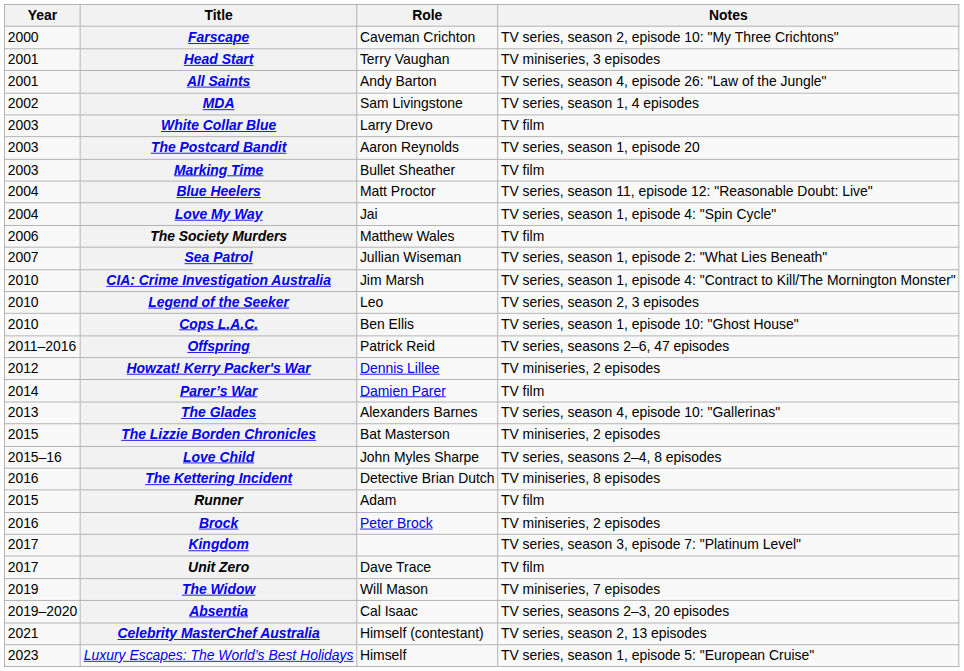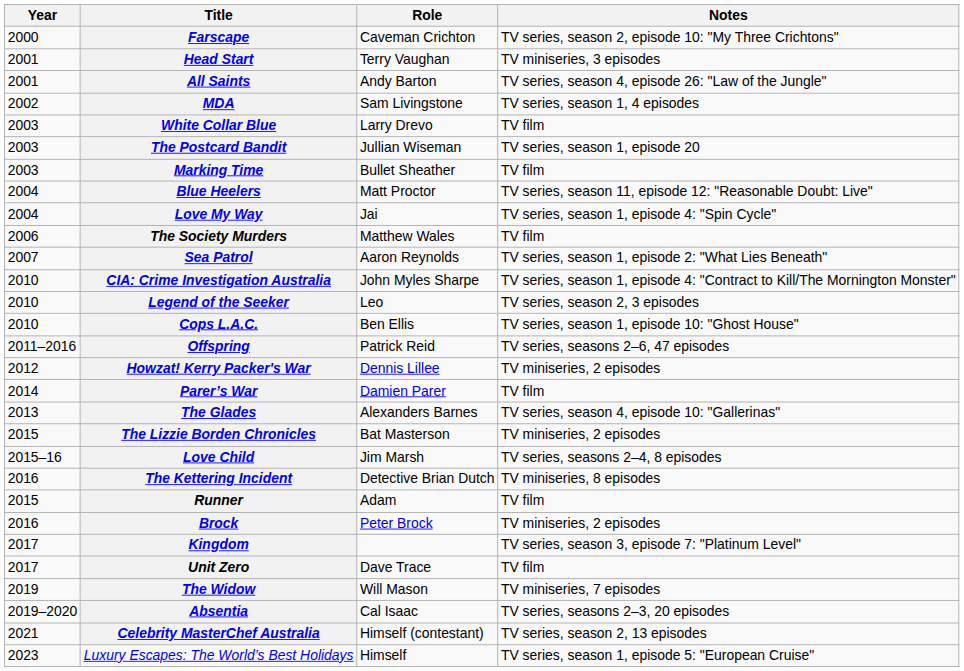The Postcard Bandit | Role: Aaron Reynolds -> Jullian Wiseman
Sea Patrol | Role: Jullian Wiseman -> Aaron Reynolds
CIA: Crime Investigation Australia | Role: Jim Marsh -> John Myles Sharpe
Love Child | Role: John Myles Sharpe -> Jim Marsh
